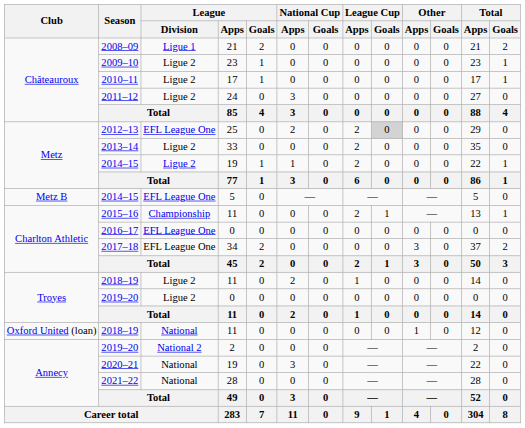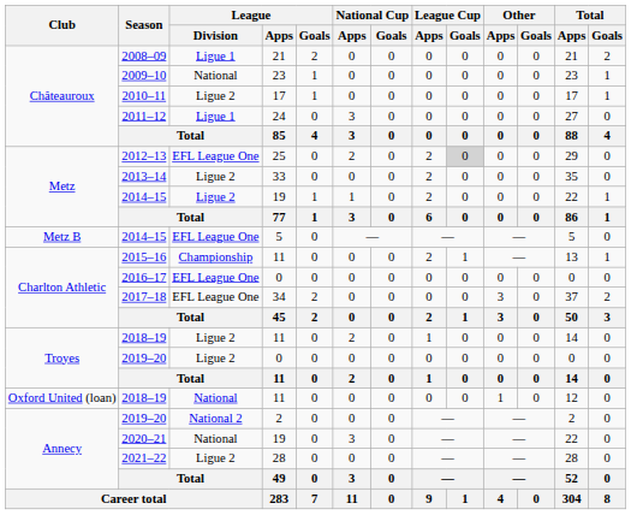2009–10 | League / Division: Ligue 2 -> National
2011–12 | League / Division: Ligue 2 -> Ligue 1
2021–22 | League / Division: National -> Ligue 2
